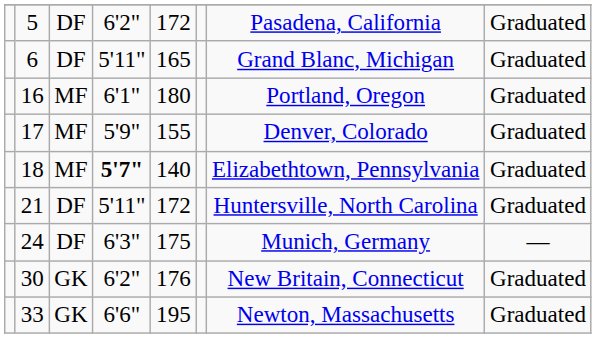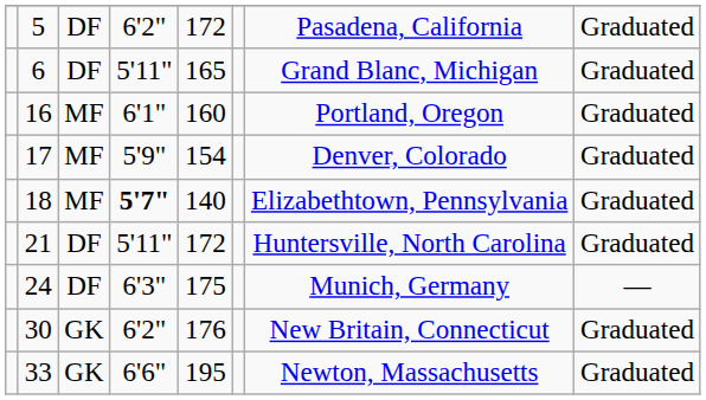16 | column 5: 180 -> 160
17 | column 5: 155 -> 154
